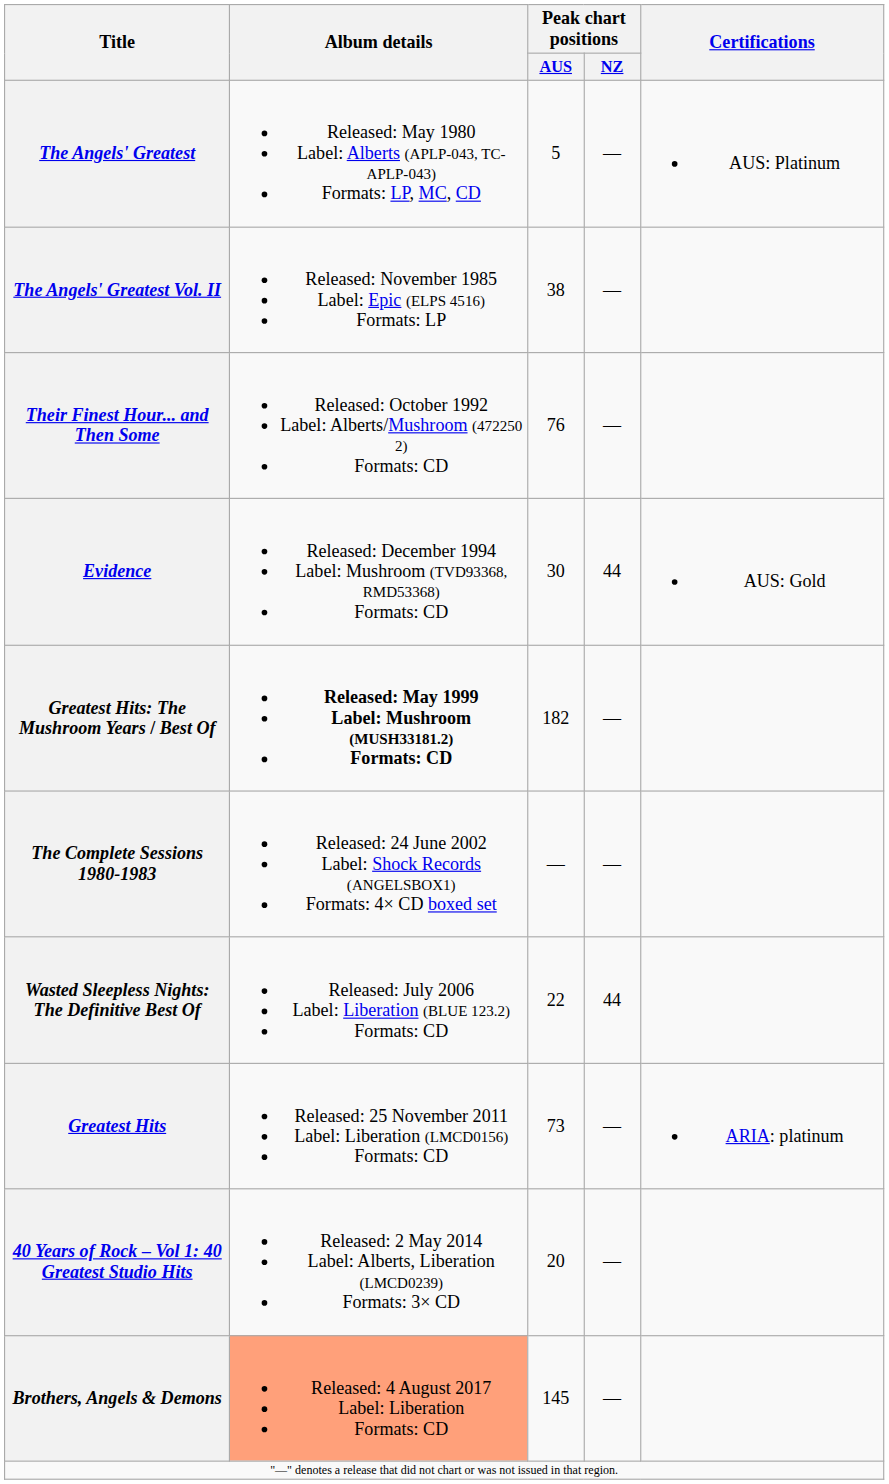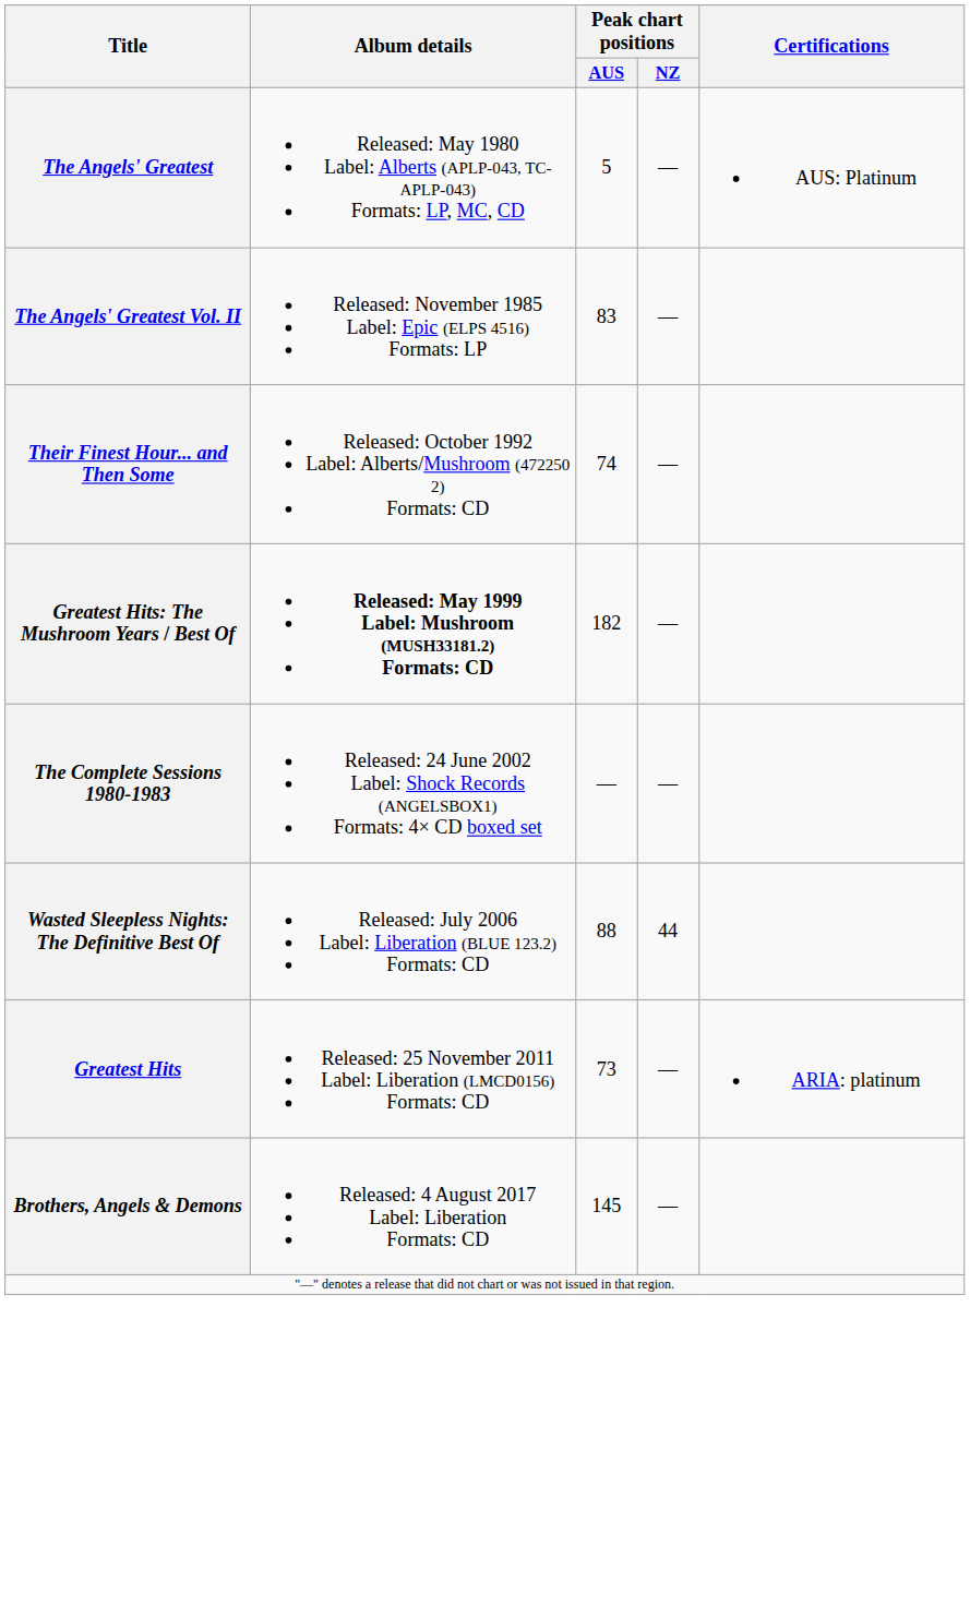The Angels' Greatest Vol. II | Peak chart positions / AUS: 38 -> 83
Their Finest Hour... and Then Some | Peak chart positions / AUS: 76 -> 74
- row: Evidence | Released: December 1994 Label: Mushroom (TVD93368, RMD53368) Formats: CD | 30 | 44 | AUS: Gold
Wasted Sleepless Nights: The Definitive Best Of | Peak chart positions / AUS: 22 -> 88
- row: 40 Years of Rock – Vol 1: 40 Greatest Studio Hits | Released: 2 May 2014 Label: Alberts, Liberation (LMCD0239) Formats: 3× CD | 20 | —
Brothers, Angels & Demons | Album details: lightsalmon background -> no background
